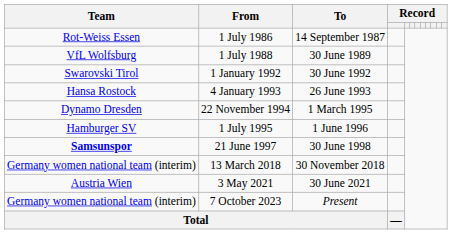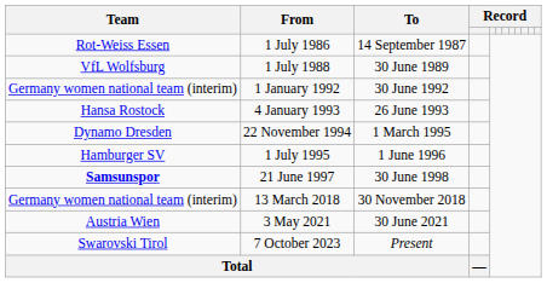1 January 1992 | Team: Swarovski Tirol -> Germany women national team (interim)
7 October 2023 | Team: Germany women national team (interim) -> Swarovski Tirol
